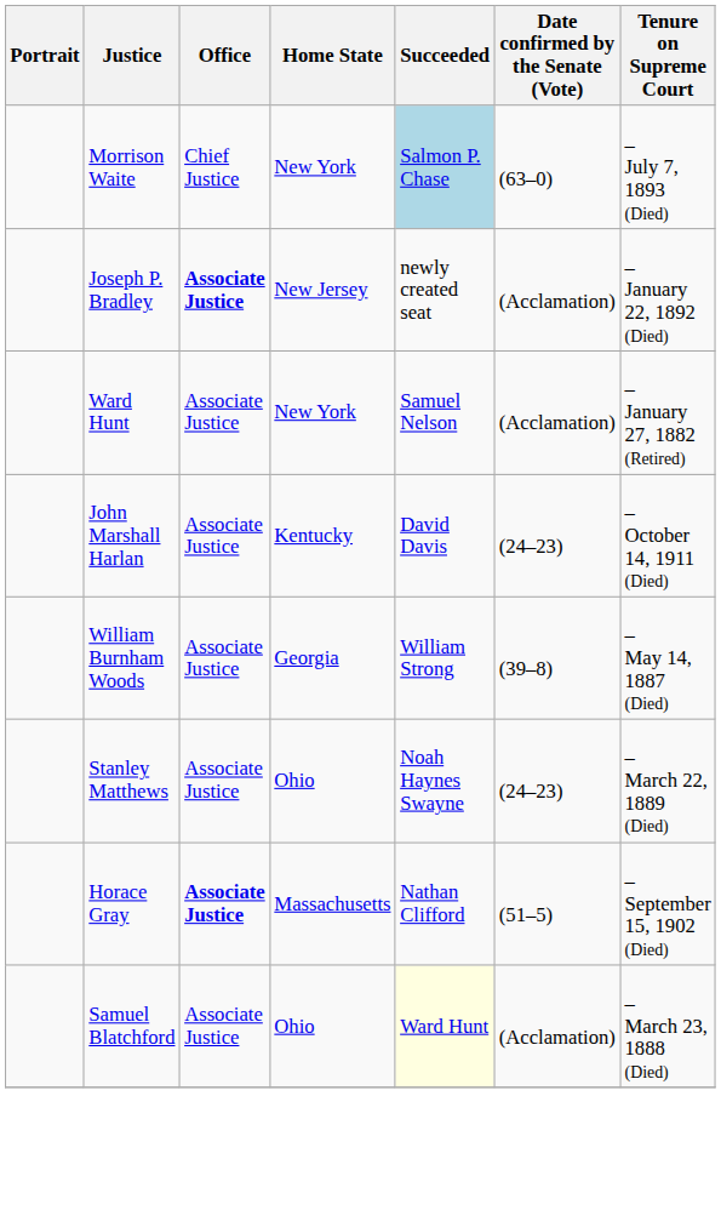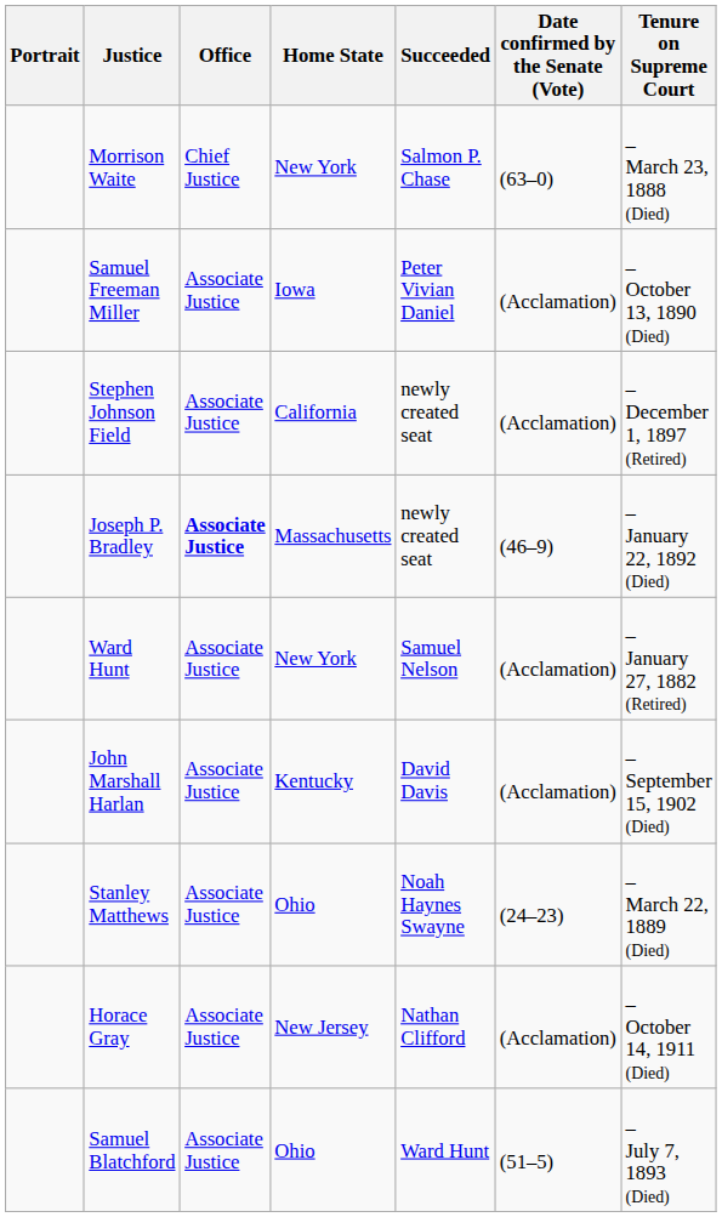Morrison Waite | Succeeded: lightblue background -> no background
Morrison Waite | Tenure on Supreme Court: – July 7, 1893 (Died) -> – March 23, 1888 (Died)
+ row: Samuel Freeman Miller | Associate Justice | Iowa | Peter Vivian Daniel | (Acclamation) | – October 13, 1890 (Died)
+ row: Stephen Johnson Field | Associate Justice | California | newly created seat | (Acclamation) | – December 1, 1897 (Retired)
Joseph P. Bradley | Home State: New Jersey -> Massachusetts
Joseph P. Bradley | Date confirmed by the Senate (Vote): (Acclamation) -> (46–9)
John Marshall Harlan | Date confirmed by the Senate (Vote): (24–23) -> (Acclamation)
John Marshall Harlan | Tenure on Supreme Court: – October 14, 1911 (Died) -> – September 15, 1902 (Died)
- row: William Burnham Woods | Associate Justice | Georgia | William Strong | (39–8) | – May 14, 1887 (Died)
Horace Gray | Office: bold -> normal
Horace Gray | Home State: Massachusetts -> New Jersey
Horace Gray | Date confirmed by the Senate (Vote): (51–5) -> (Acclamation)
Horace Gray | Tenure on Supreme Court: – September 15, 1902 (Died) -> – October 14, 1911 (Died)
Samuel Blatchford | Succeeded: lightyellow background -> no background
Samuel Blatchford | Date confirmed by the Senate (Vote): (Acclamation) -> (51–5)
Samuel Blatchford | Tenure on Supreme Court: – March 23, 1888 (Died) -> – July 7, 1893 (Died)
